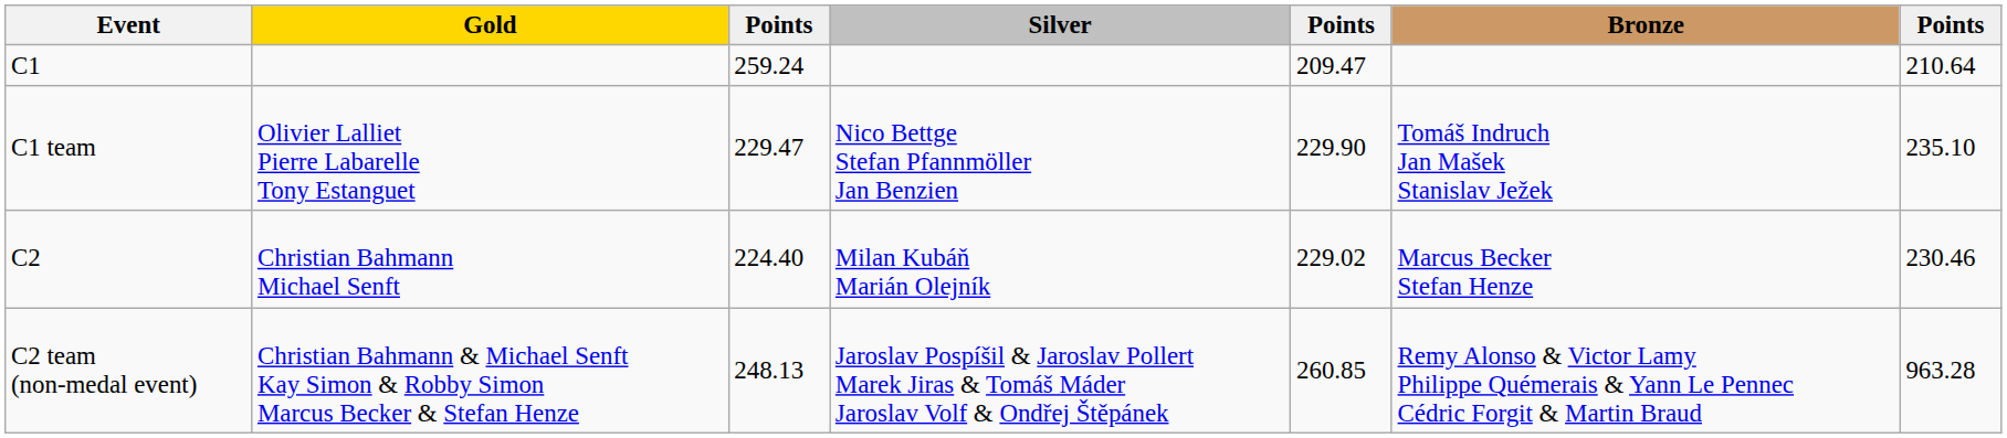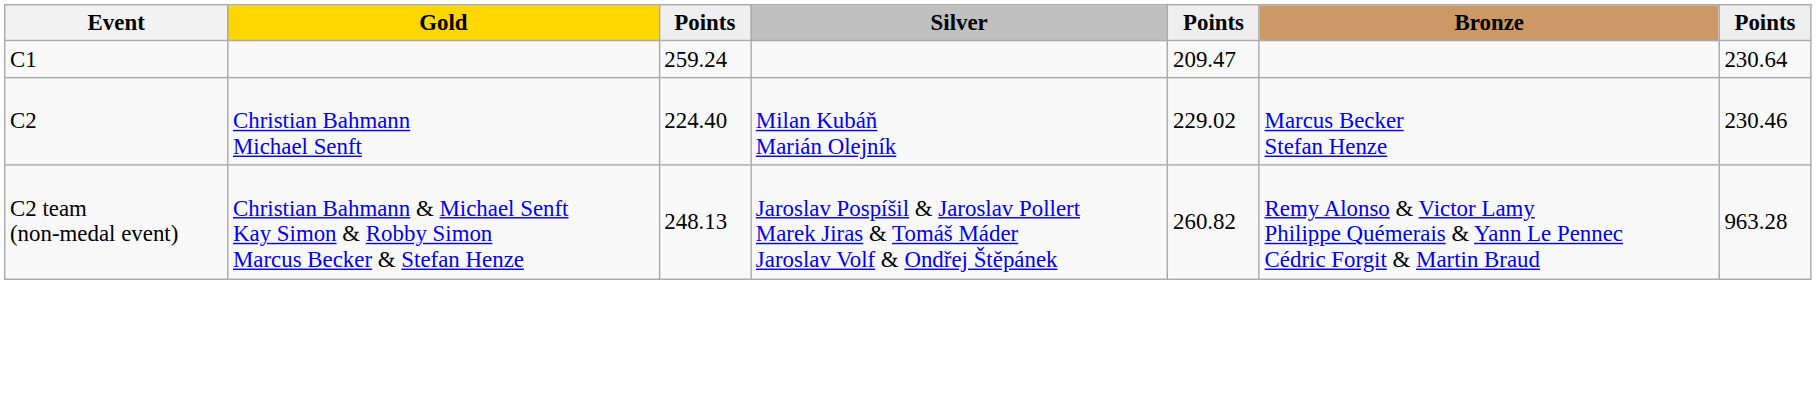C1 | column 7: 210.64 -> 230.64
- row: C1 team | Olivier Lalliet Pierre Labarelle Tony Estanguet | 229.47 | Nico Bettge Stefan Pfannmöller Jan Benzien | 229.90 | Tomáš Indruch Jan Mašek Stanislav Ježek | 235.10
C2 team (non-medal event) | column 5: 260.85 -> 260.82
